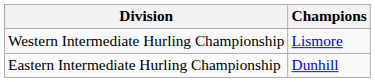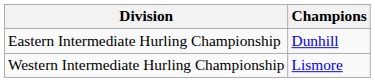rows swapped: Eastern Intermediate Hurling Championship <-> Western Intermediate Hurling Championship
